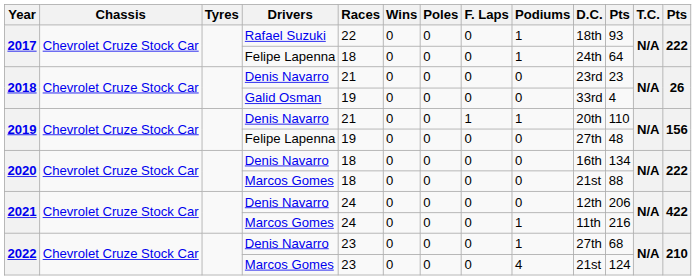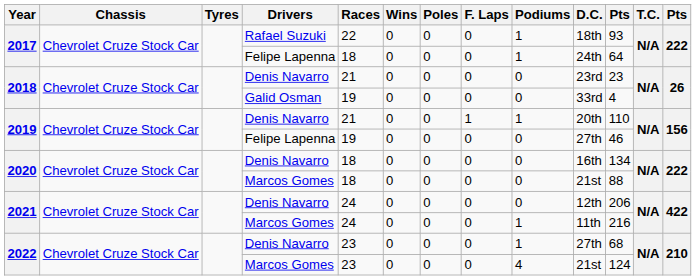2019 / Felipe Lapenna | column 11: 48 -> 46
